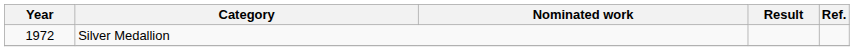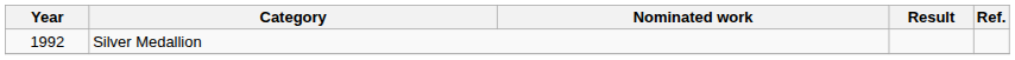Silver Medallion | Year: 1972 -> 1992
